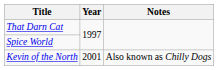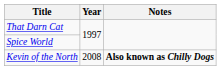Kevin of the North | Year: 2001 -> 2008
Kevin of the North | Notes: normal -> bold
